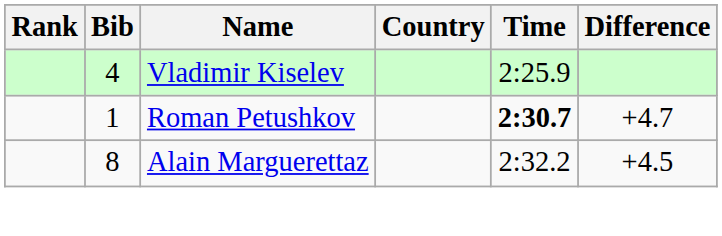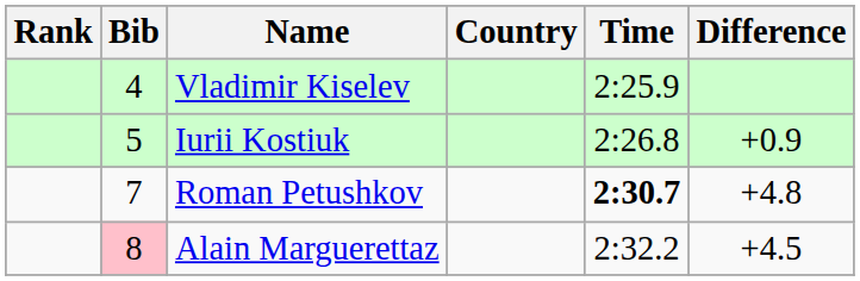+ row: 5 | Iurii Kostiuk | 2:26.8 | +0.9
Roman Petushkov | Bib: 1 -> 7
Roman Petushkov | Difference: +4.7 -> +4.8
Alain Marguerettaz | Bib: no background -> pink background
